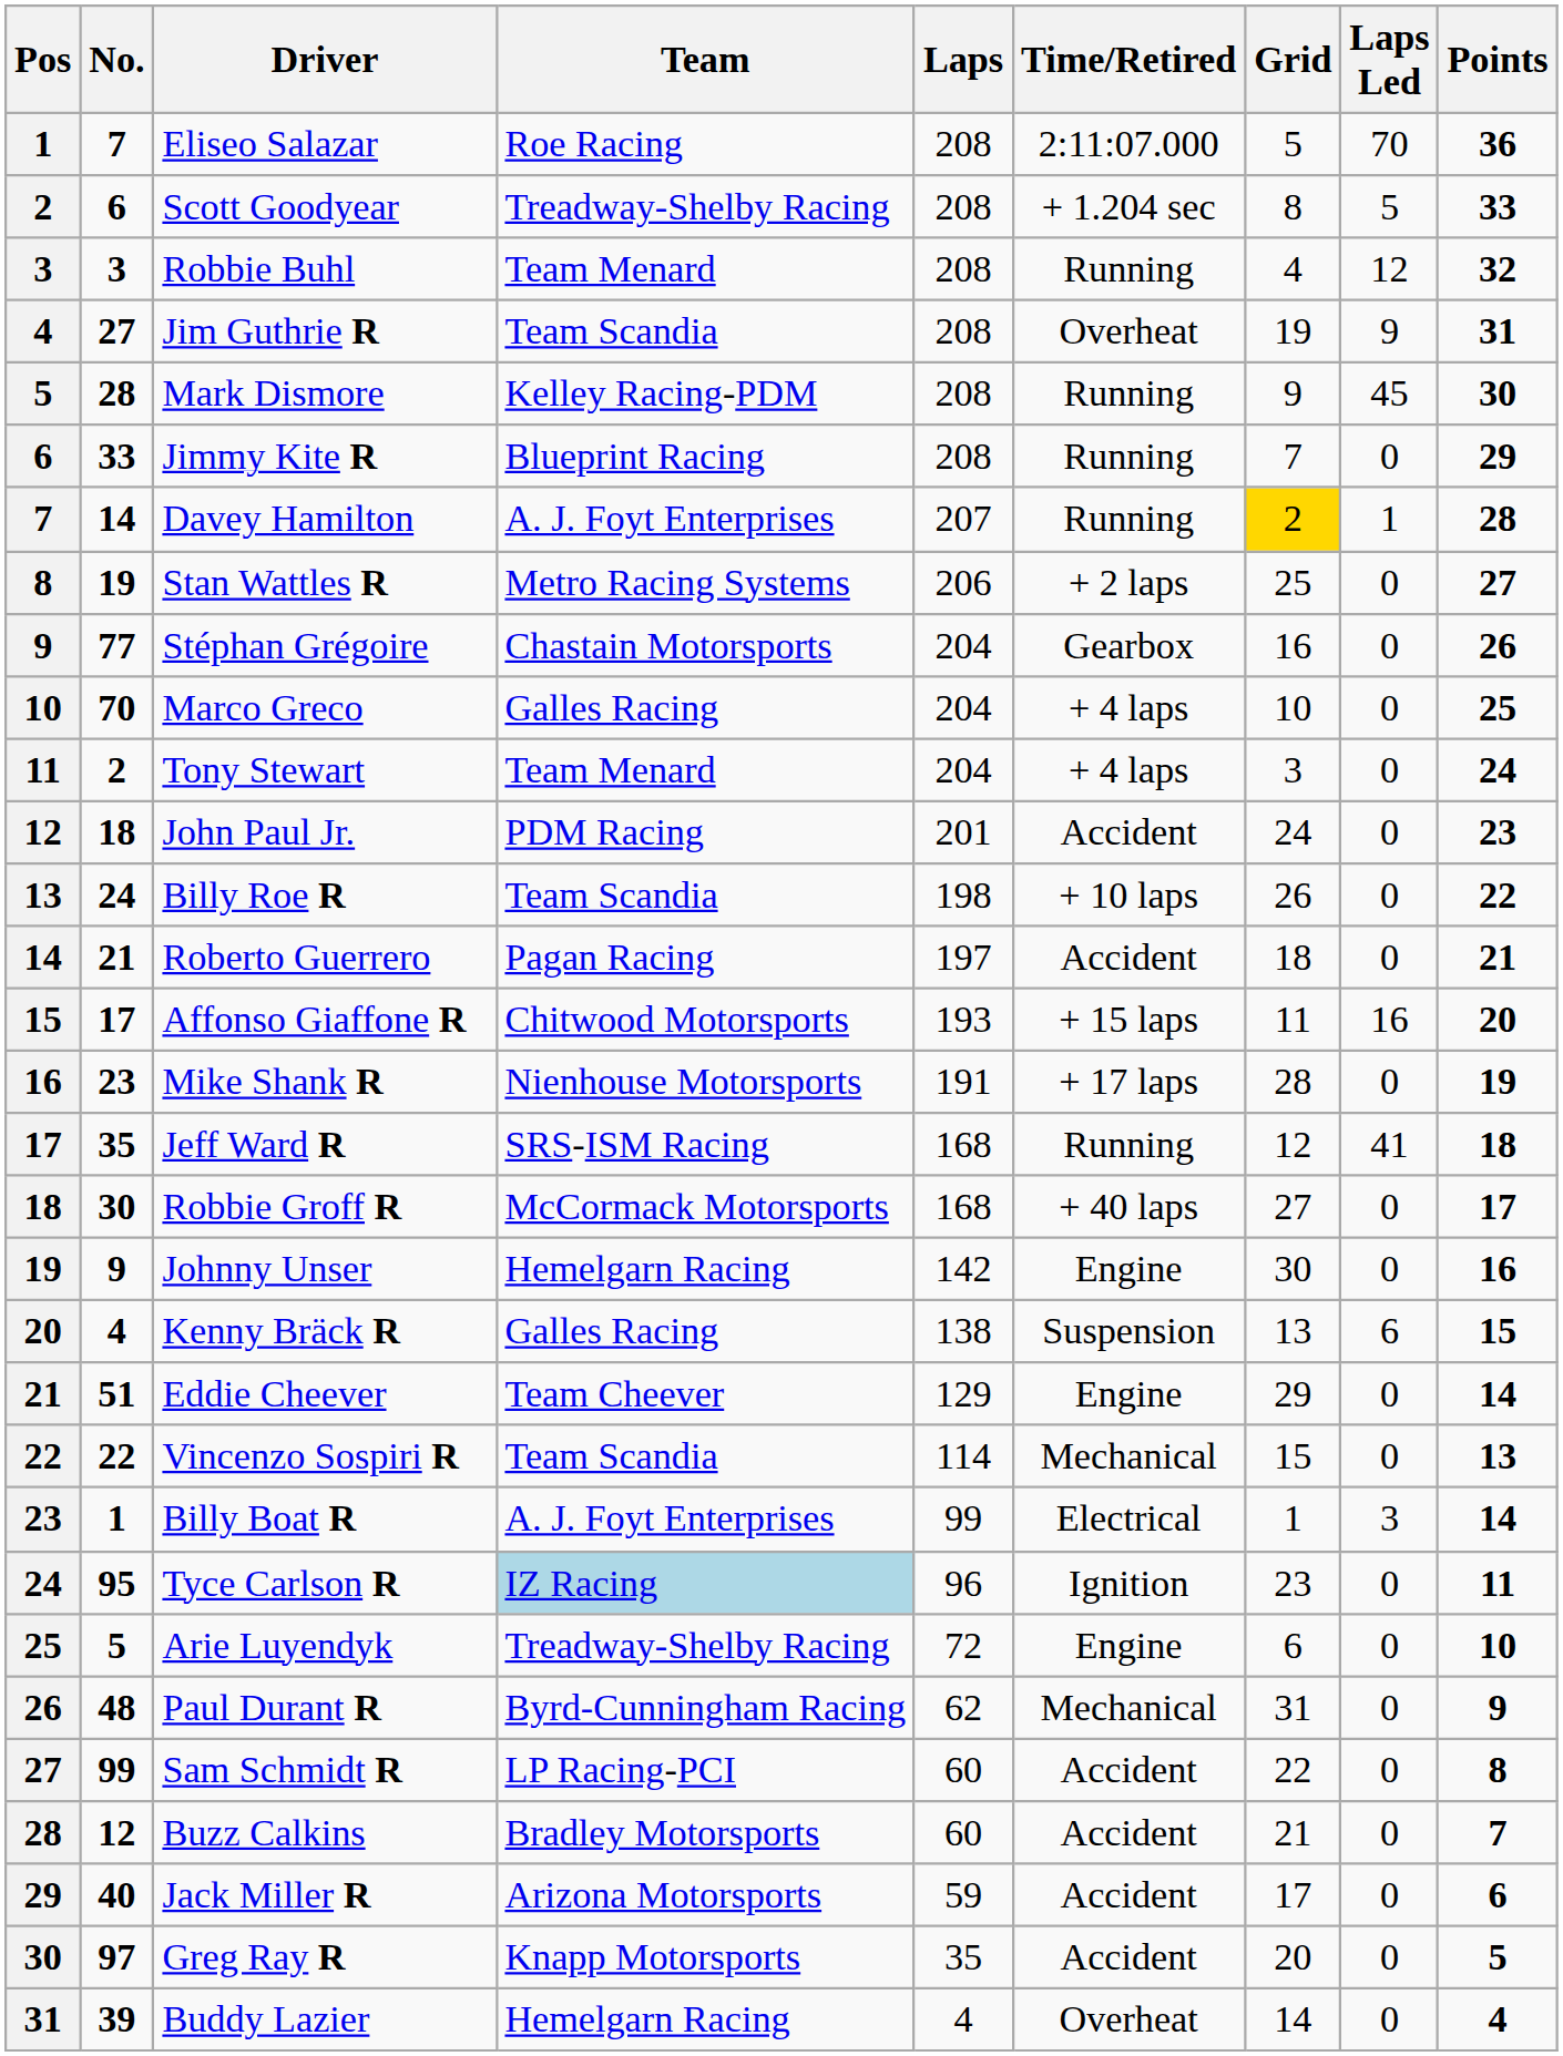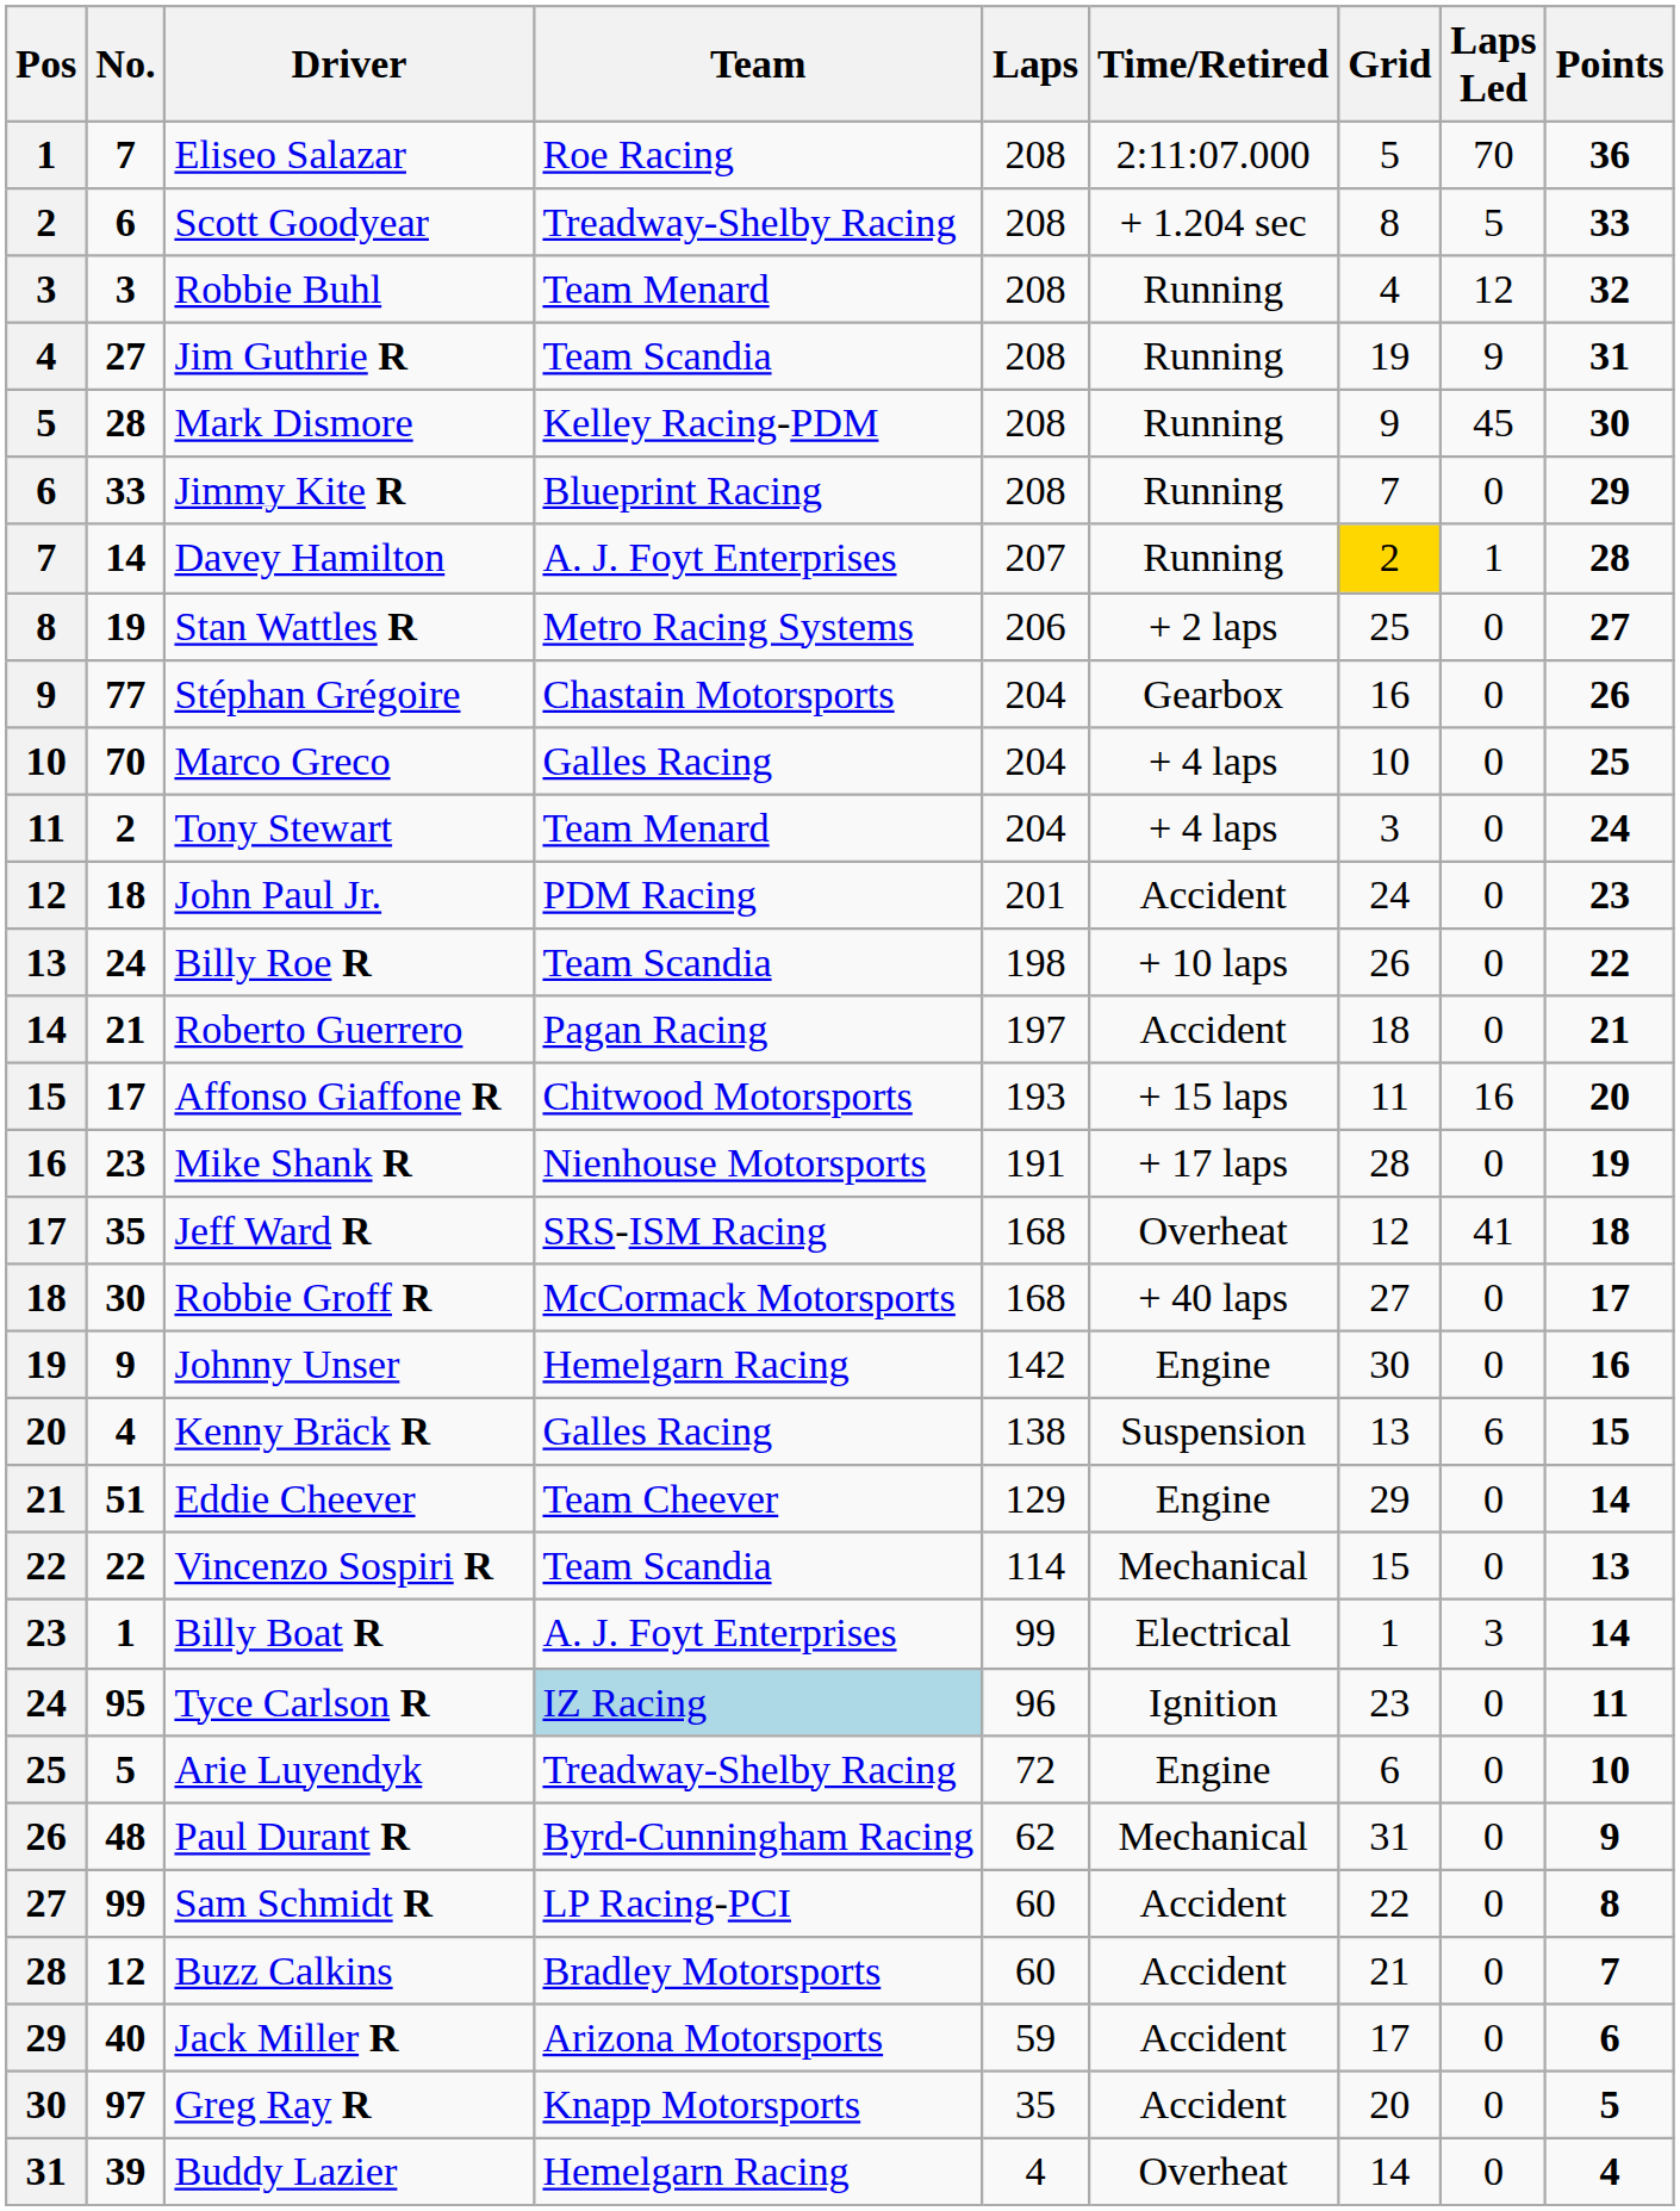Jim Guthrie R | Time/Retired: Overheat -> Running
Jeff Ward R | Time/Retired: Running -> Overheat
